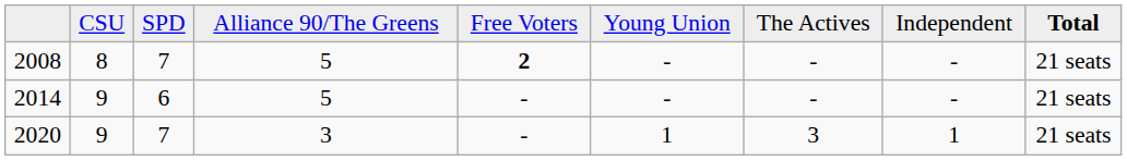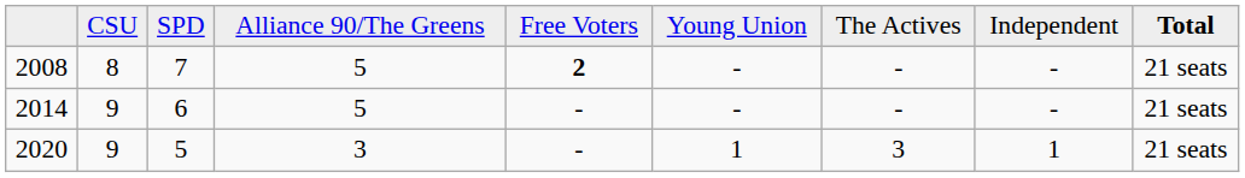2020 | column 3: 7 -> 5
